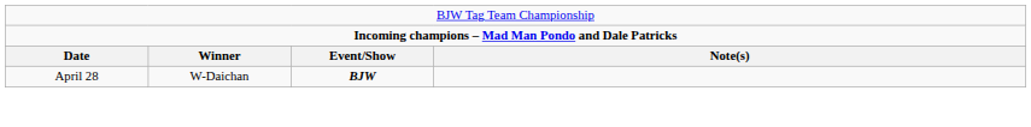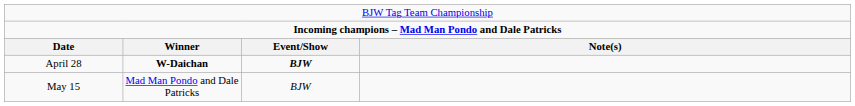April 28 | column 2: normal -> bold
+ row: May 15 | Mad Man Pondo and Dale Patricks | BJW
